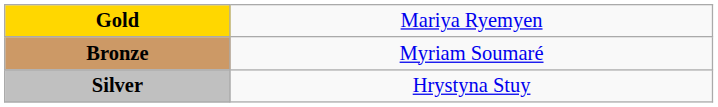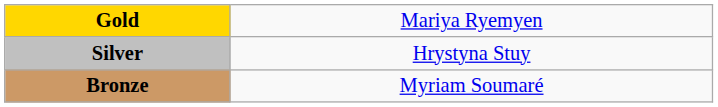rows swapped: Silver <-> Bronze
